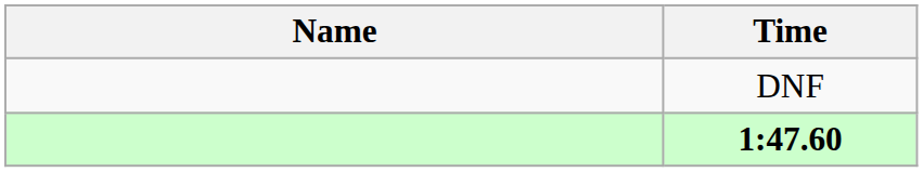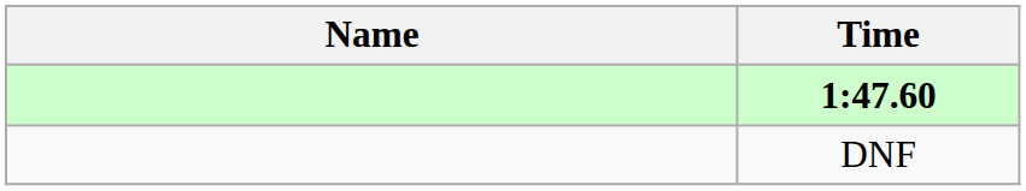rows swapped: 1:47.60 <-> DNF
